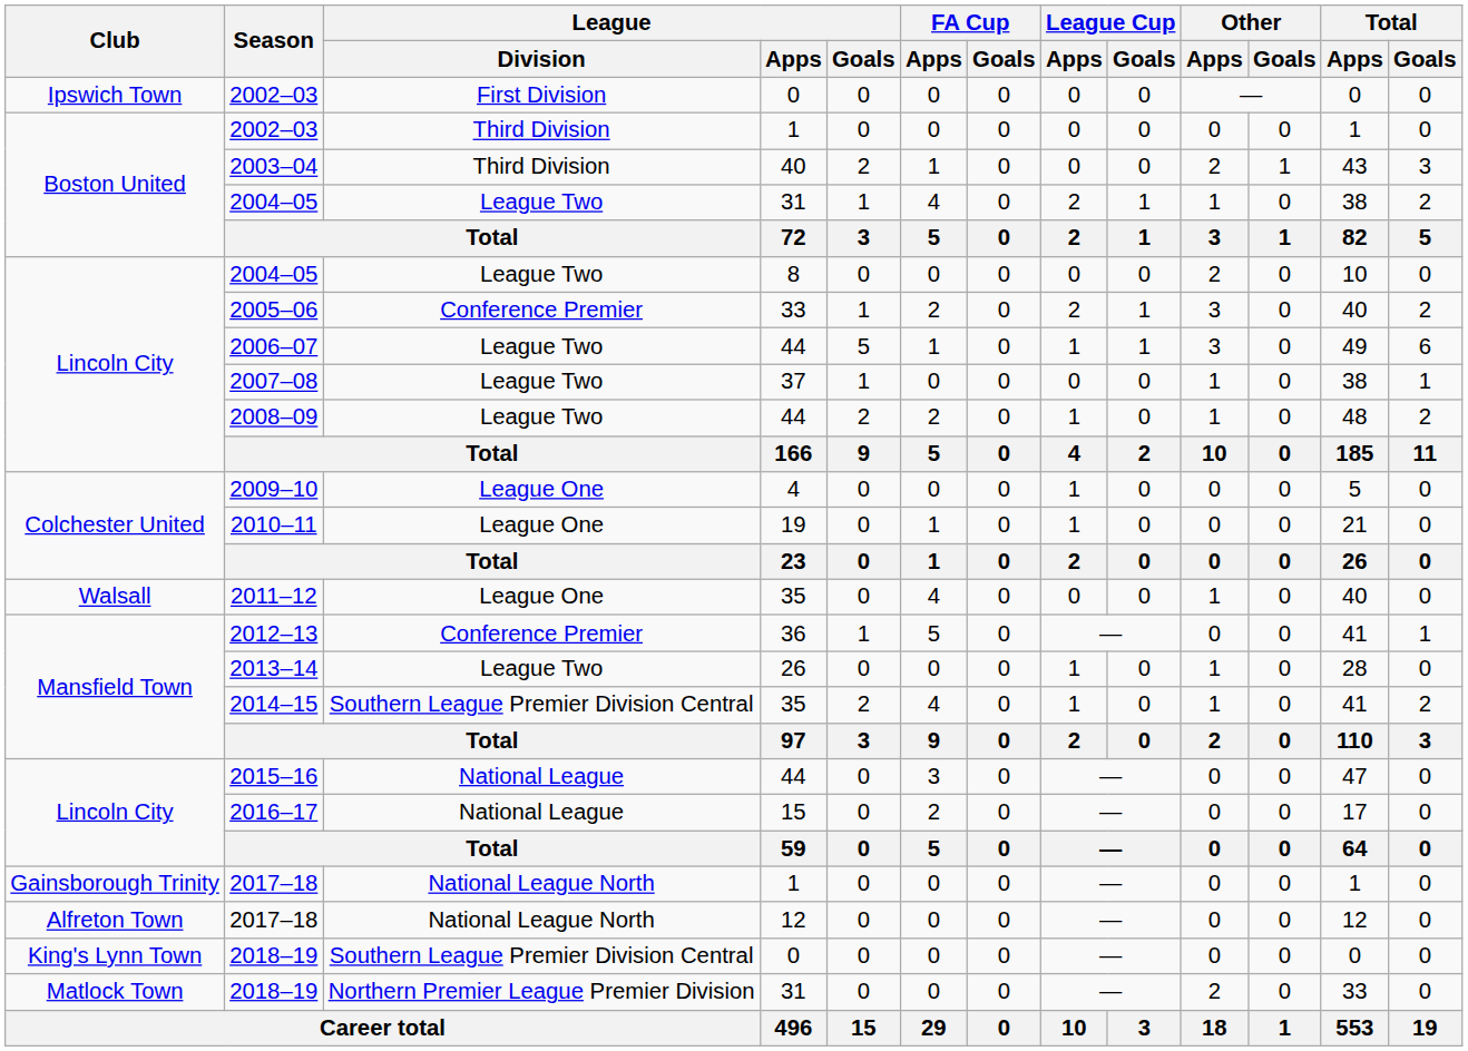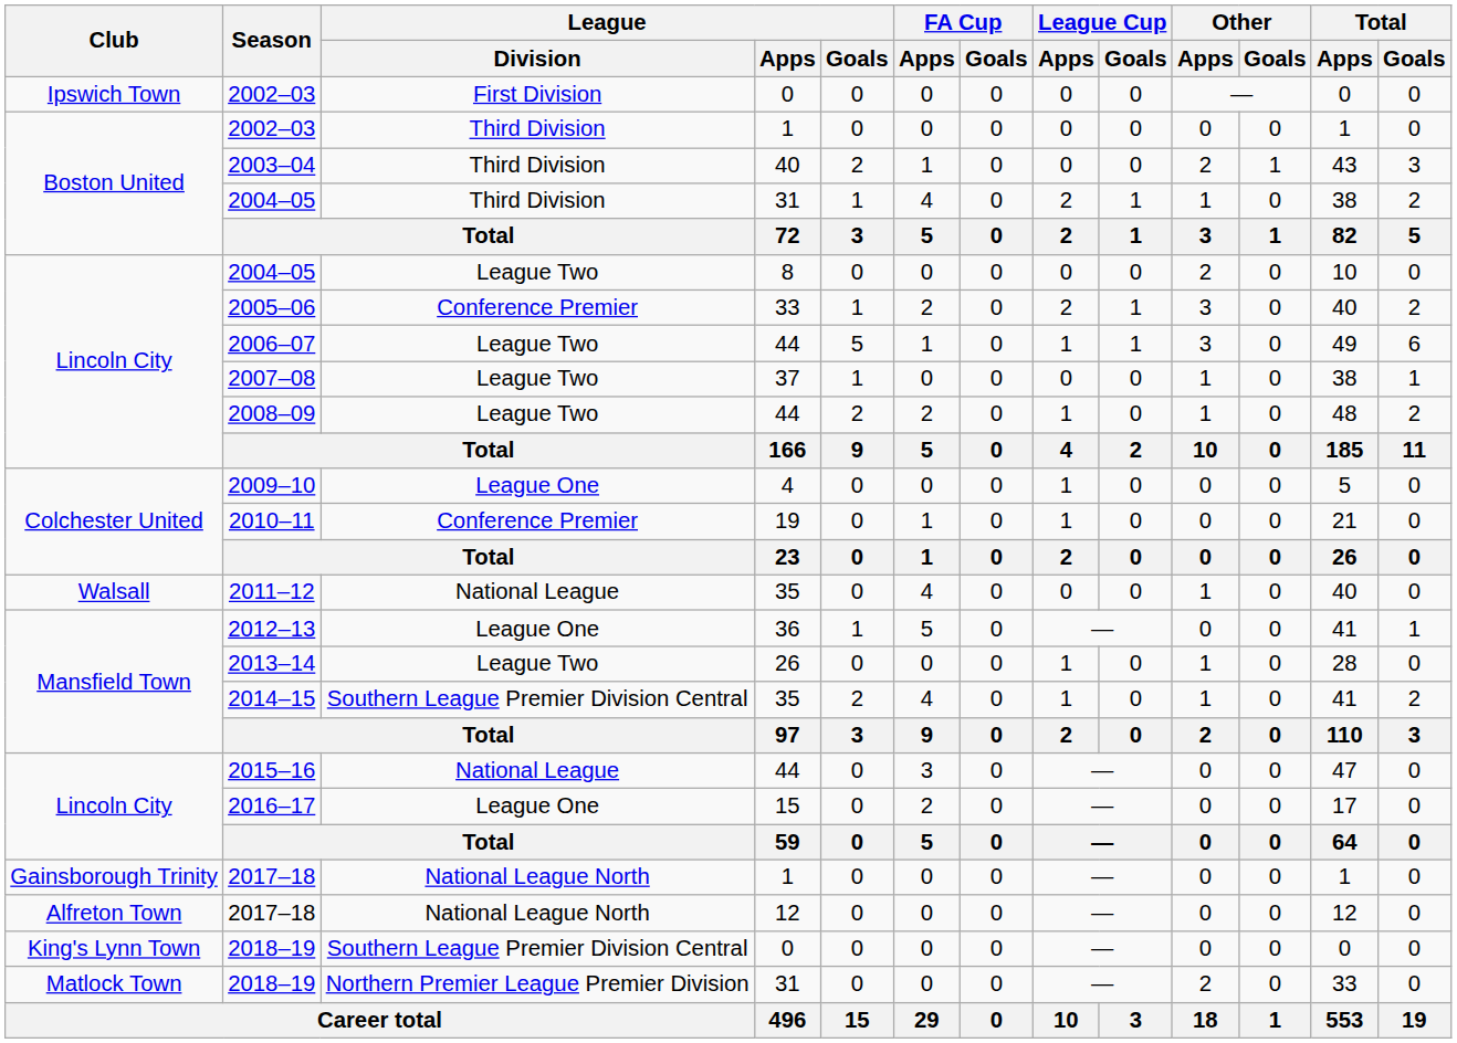2004–05 / 31 | League / Division: League Two -> Third Division
2010–11 | League / Division: League One -> Conference Premier
2011–12 | League / Division: League One -> National League
2012–13 | League / Division: Conference Premier -> League One
2016–17 | League / Division: National League -> League One
